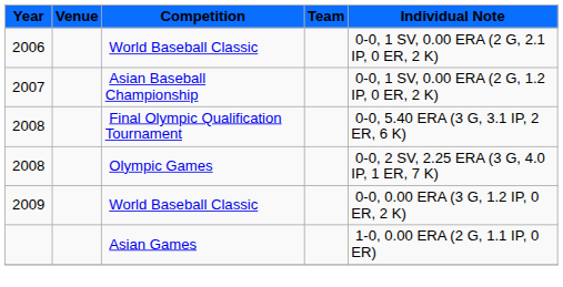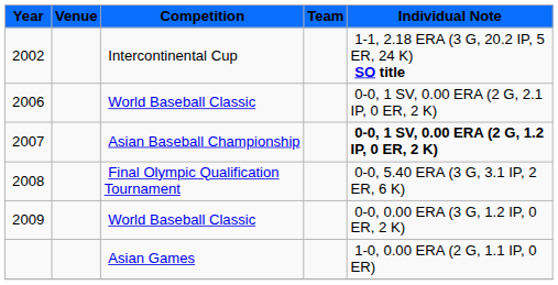+ row: 2002 | Intercontinental Cup | 1-1, 2.18 ERA (3 G, 20.2 IP, 5 ER, 24 K) SO title
2007 | Individual Note: normal -> bold
- row: 2008 | Olympic Games | 0-0, 2 SV, 2.25 ERA (3 G, 4.0 IP, 1 ER, 7 K)
